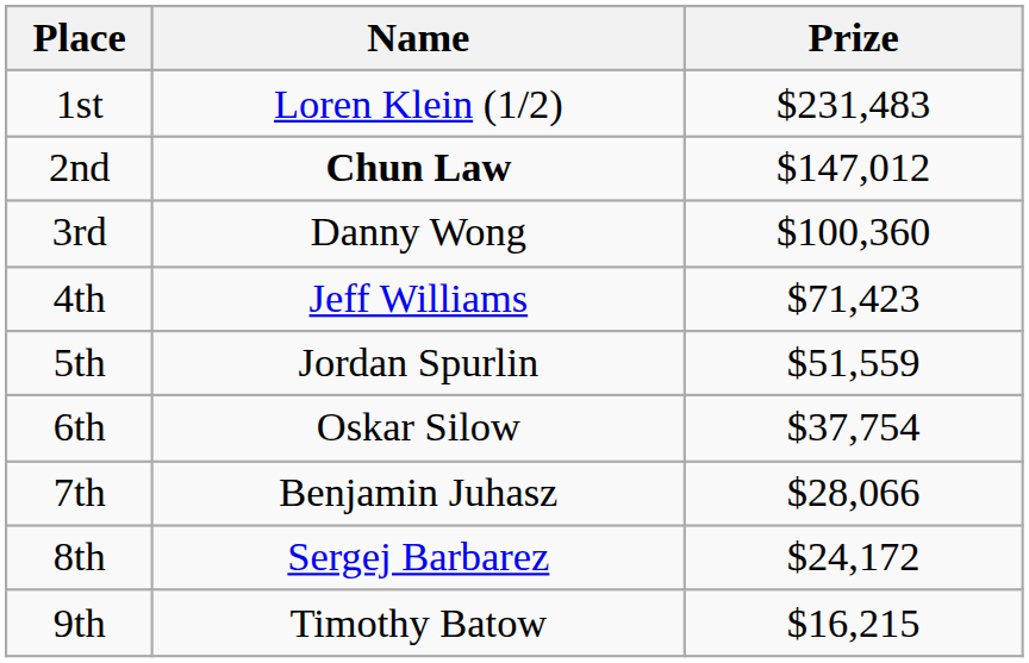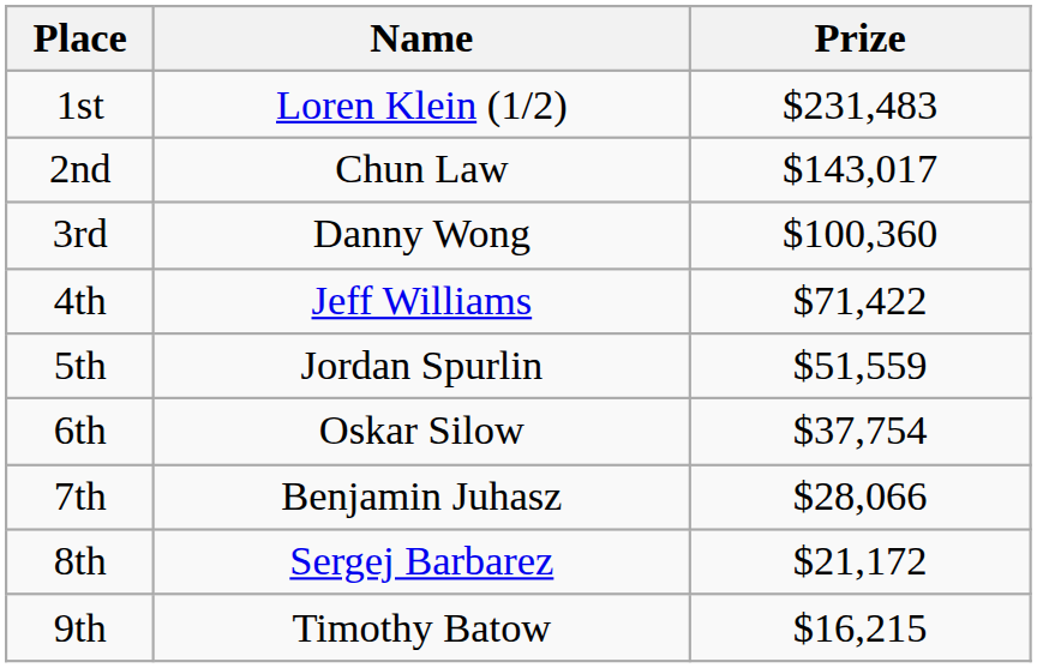2nd | Name: bold -> normal
2nd | Prize: $147,012 -> $143,017
4th | Prize: $71,423 -> $71,422
8th | Prize: $24,172 -> $21,172
